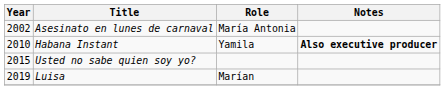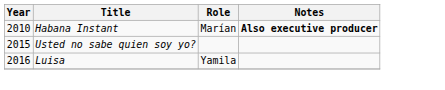- row: 2002 | Asesinato en lunes de carnaval | María Antonia
Habana Instant | Role: Yamila -> Marían
Luisa | Year: 2019 -> 2016
Luisa | Role: Marían -> Yamila
